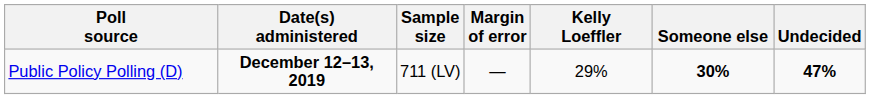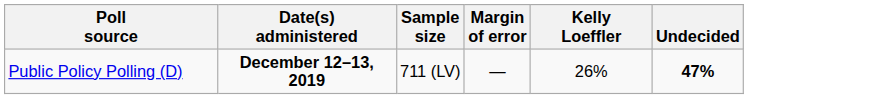- column: Someone else | 30%
Public Policy Polling (D) | Kelly Loeffler: 29% -> 26%
